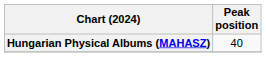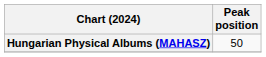Hungarian Physical Albums (MAHASZ) | Peak position: 40 -> 50
